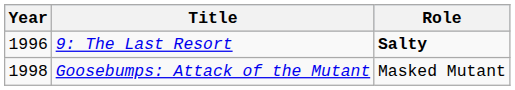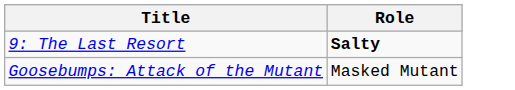- column: Year | 1996 | 1998
